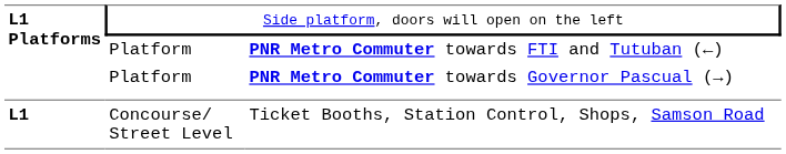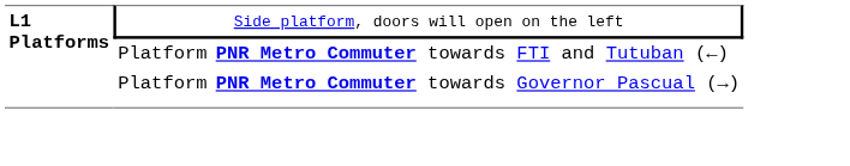- row: L1 | Concourse/ Street Level | Ticket Booths, Station Control, Shops, Samson Road
